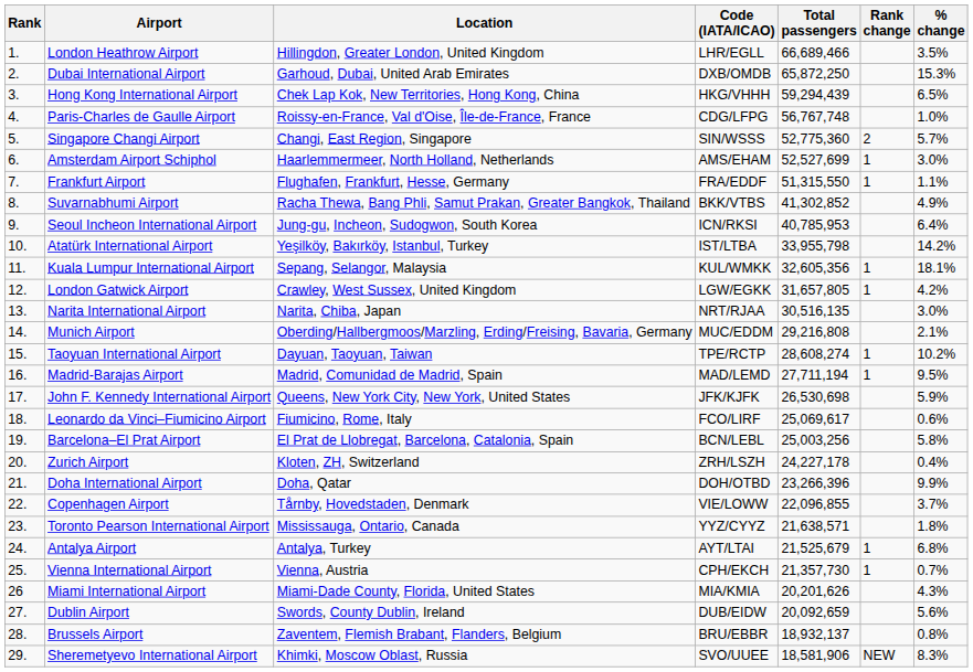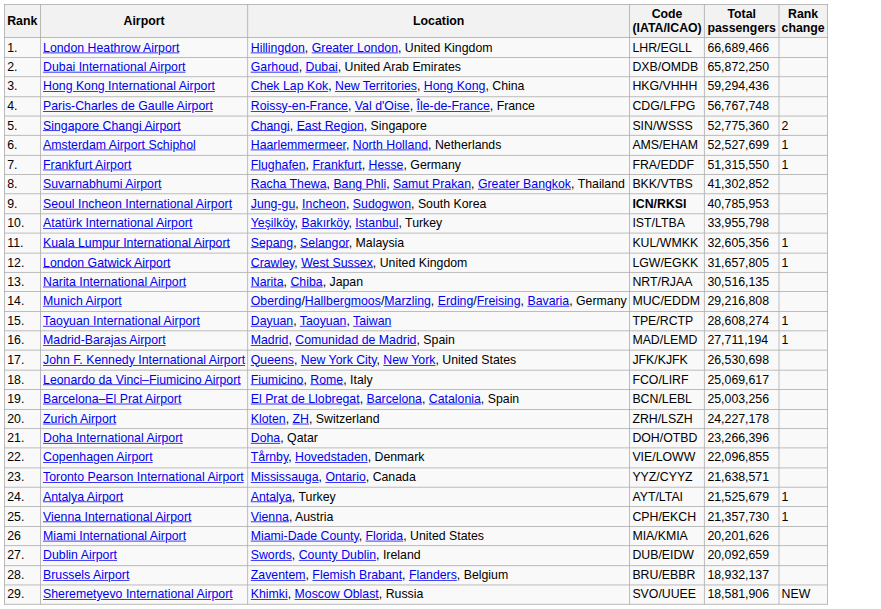- column: % change | 3.5% | 15.3% | 6.5% | 1.0% | 5.7% | 3.0% | 1.1% | 4.9% | 6.4% | 14.2% | 18.1% | 4.2% | 3.0% | 2.1% | 10.2% | 9.5% | 5.9% | 0.6% | 5.8% | 0.4% | 9.9% | 3.7% | 1.8% | 6.8% | 0.7% | 4.3% | 5.6% | 0.8% | 8.3%
Hong Kong International Airport | Total passengers: 59,294,439 -> 59,294,436
Seoul Incheon International Airport | Code (IATA/ICAO): normal -> bold
